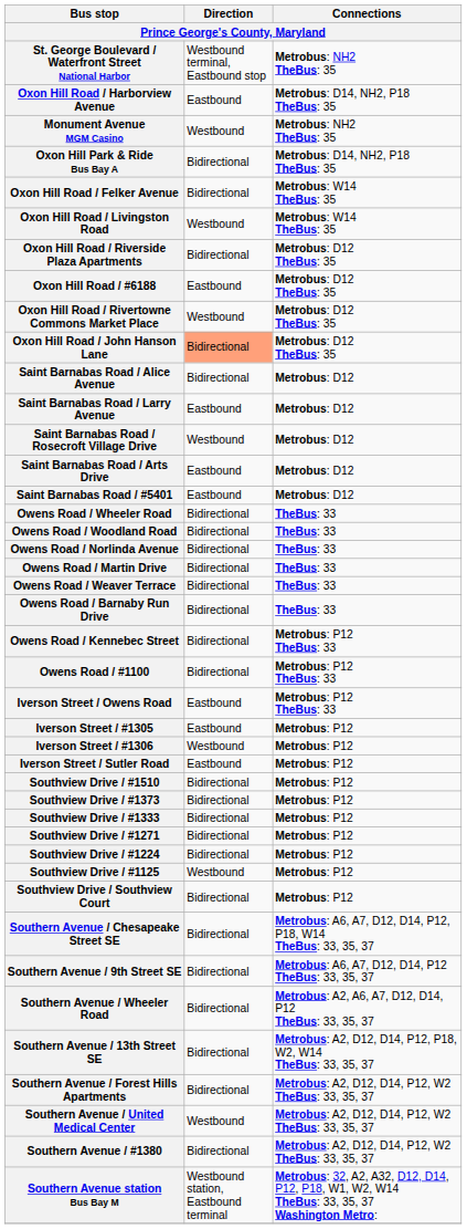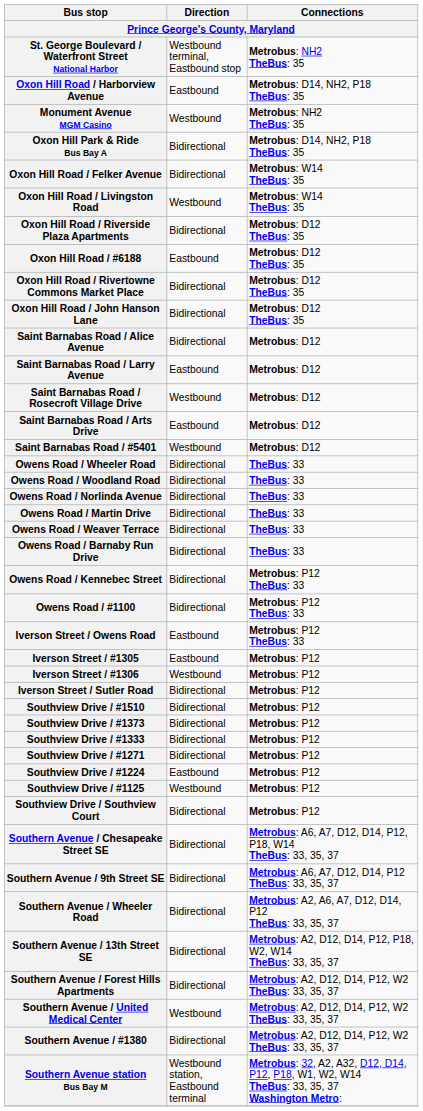Oxon Hill Road / Rivertowne Commons Market Place | Direction: Westbound -> Bidirectional
Oxon Hill Road / John Hanson Lane | Direction: lightsalmon background -> no background
Saint Barnabas Road / #5401 | Direction: Eastbound -> Westbound
Iverson Street / Sutler Road | Direction: Eastbound -> Bidirectional
Southview Drive / #1224 | Direction: Bidirectional -> Eastbound
